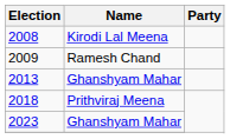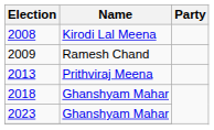2013 | Name: Ghanshyam Mahar -> Prithviraj Meena
2018 | Name: Prithviraj Meena -> Ghanshyam Mahar
